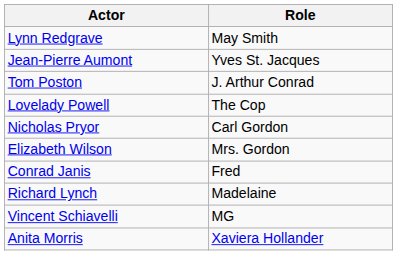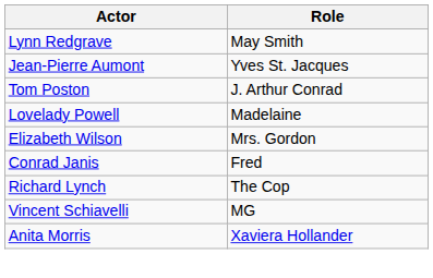Lovelady Powell | Role: The Cop -> Madelaine
- row: Nicholas Pryor | Carl Gordon
Richard Lynch | Role: Madelaine -> The Cop
